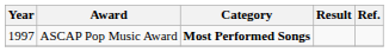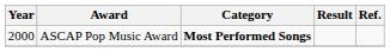ASCAP Pop Music Award | Year: 1997 -> 2000
